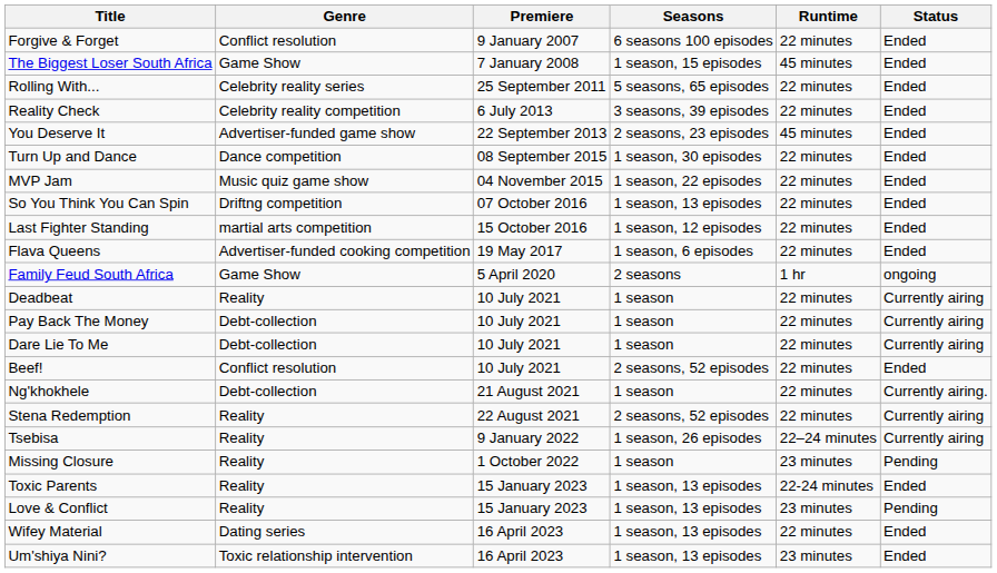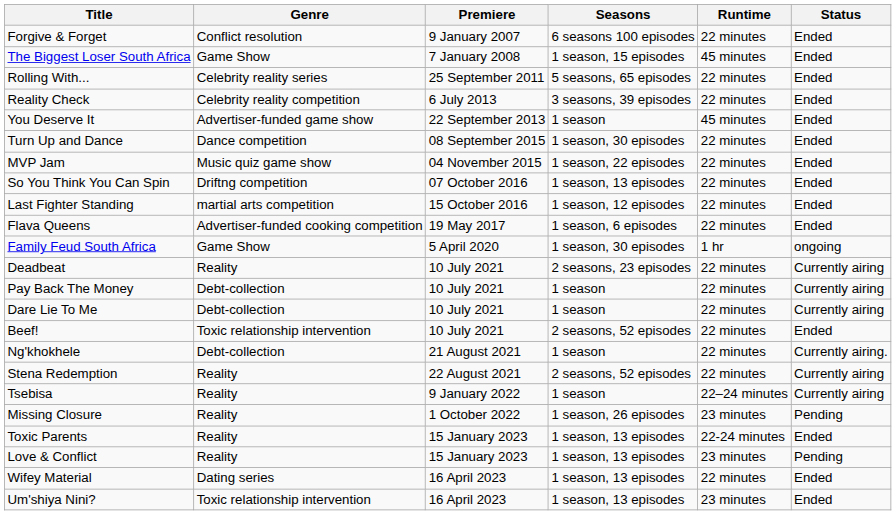You Deserve It | Seasons: 2 seasons, 23 episodes -> 1 season
Family Feud South Africa | Seasons: 2 seasons -> 1 season, 30 episodes
Deadbeat | Seasons: 1 season -> 2 seasons, 23 episodes
Beef! | Genre: Conflict resolution -> Toxic relationship intervention
Tsebisa | Seasons: 1 season, 26 episodes -> 1 season
Missing Closure | Seasons: 1 season -> 1 season, 26 episodes
